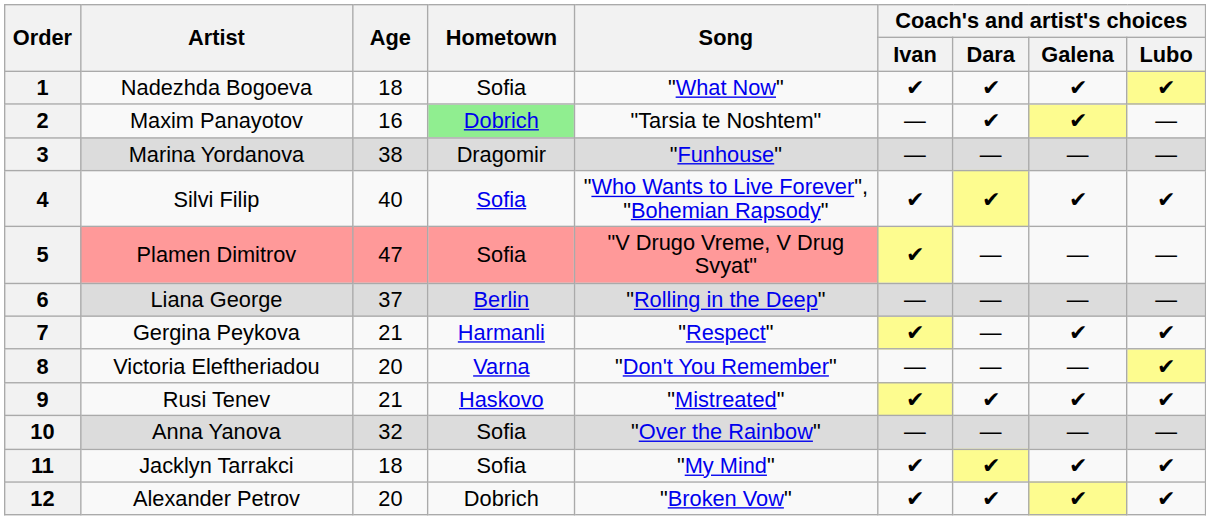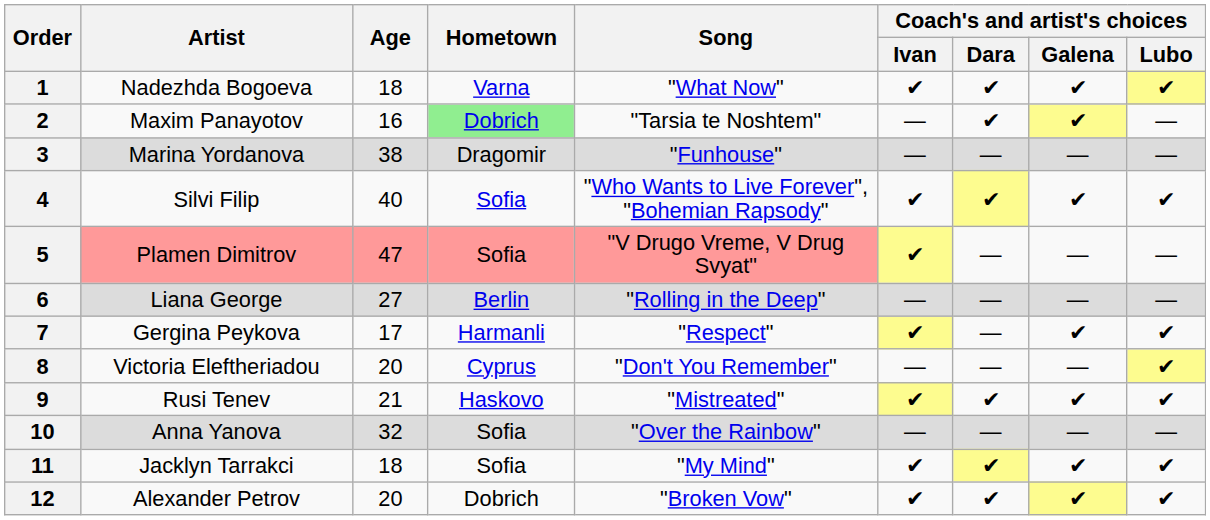1 | Hometown: Sofia -> Varna
6 | Age: 37 -> 27
7 | Age: 21 -> 17
8 | Hometown: Varna -> Cyprus
